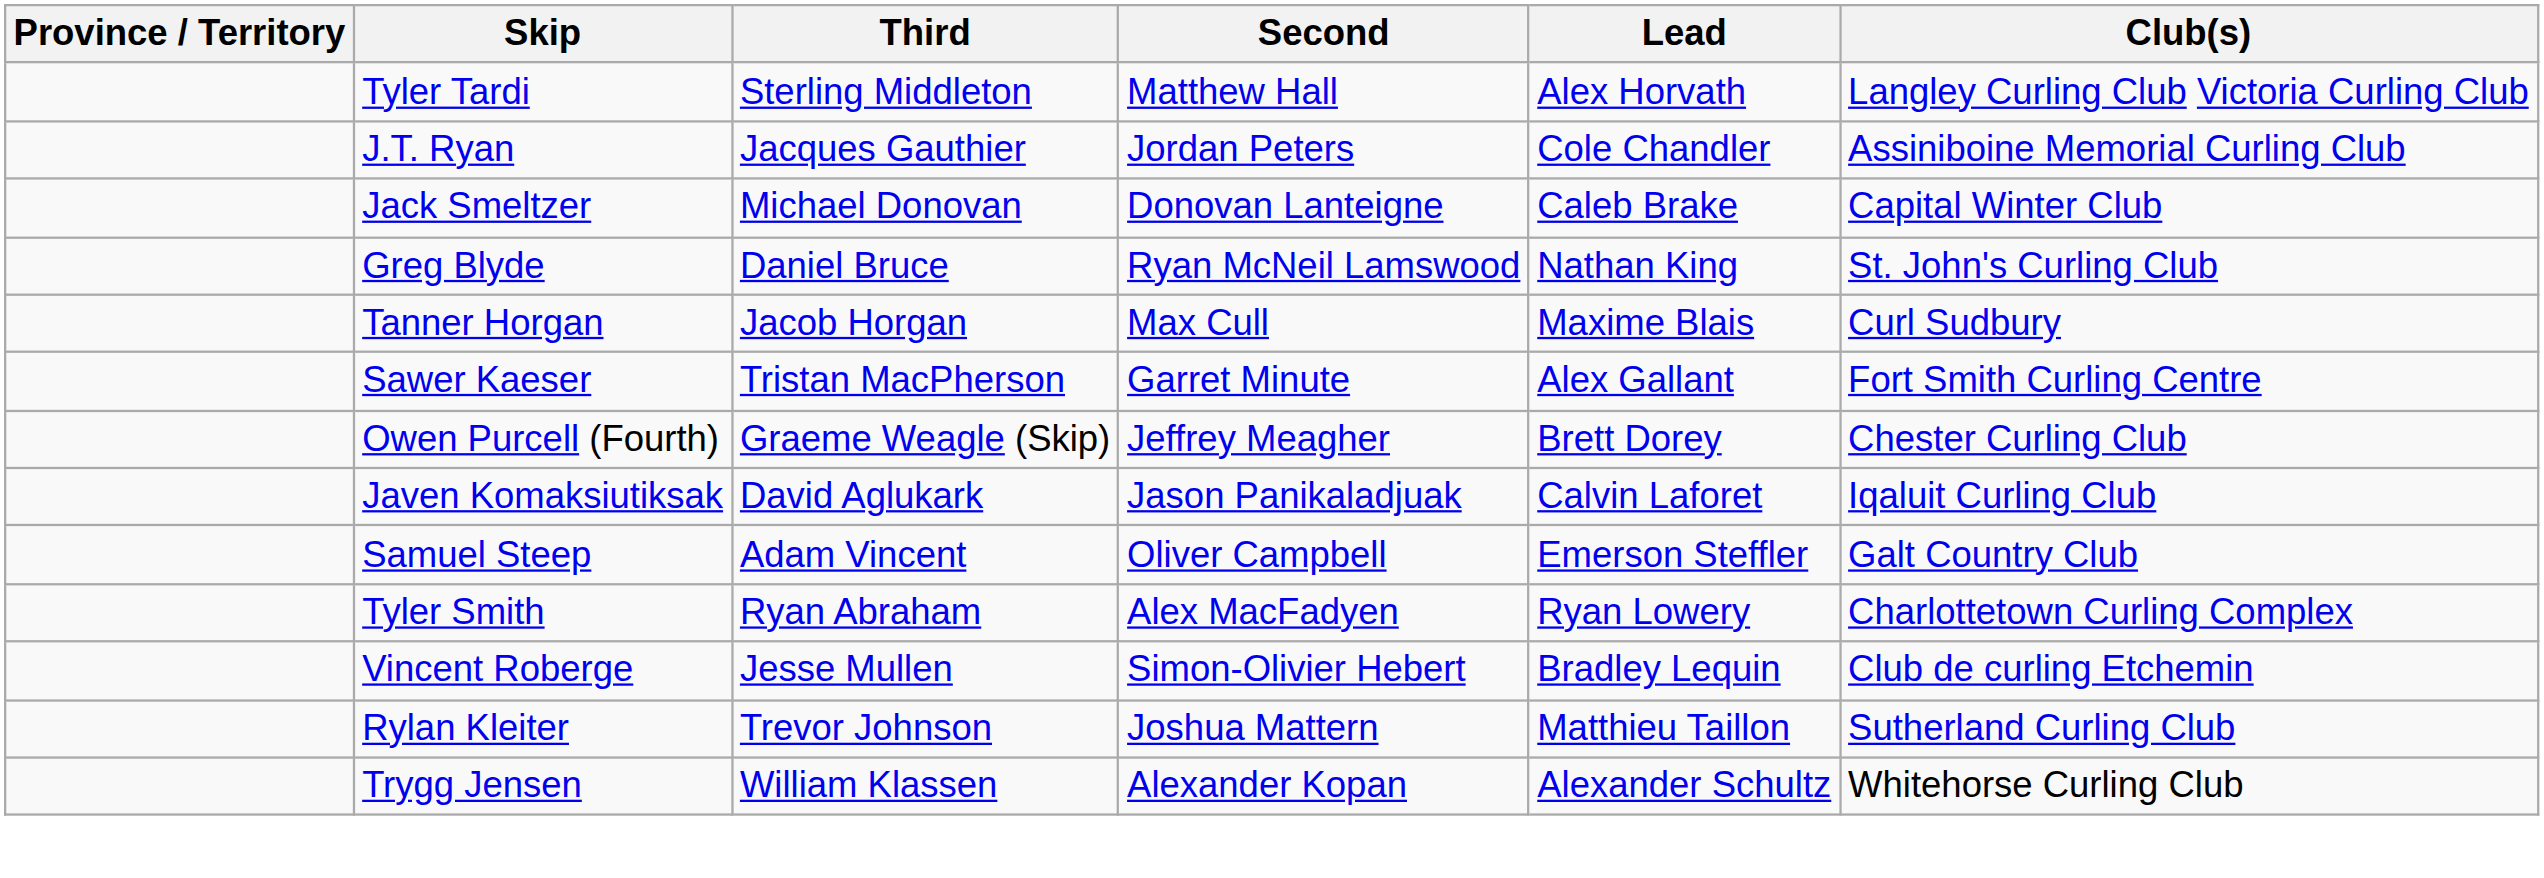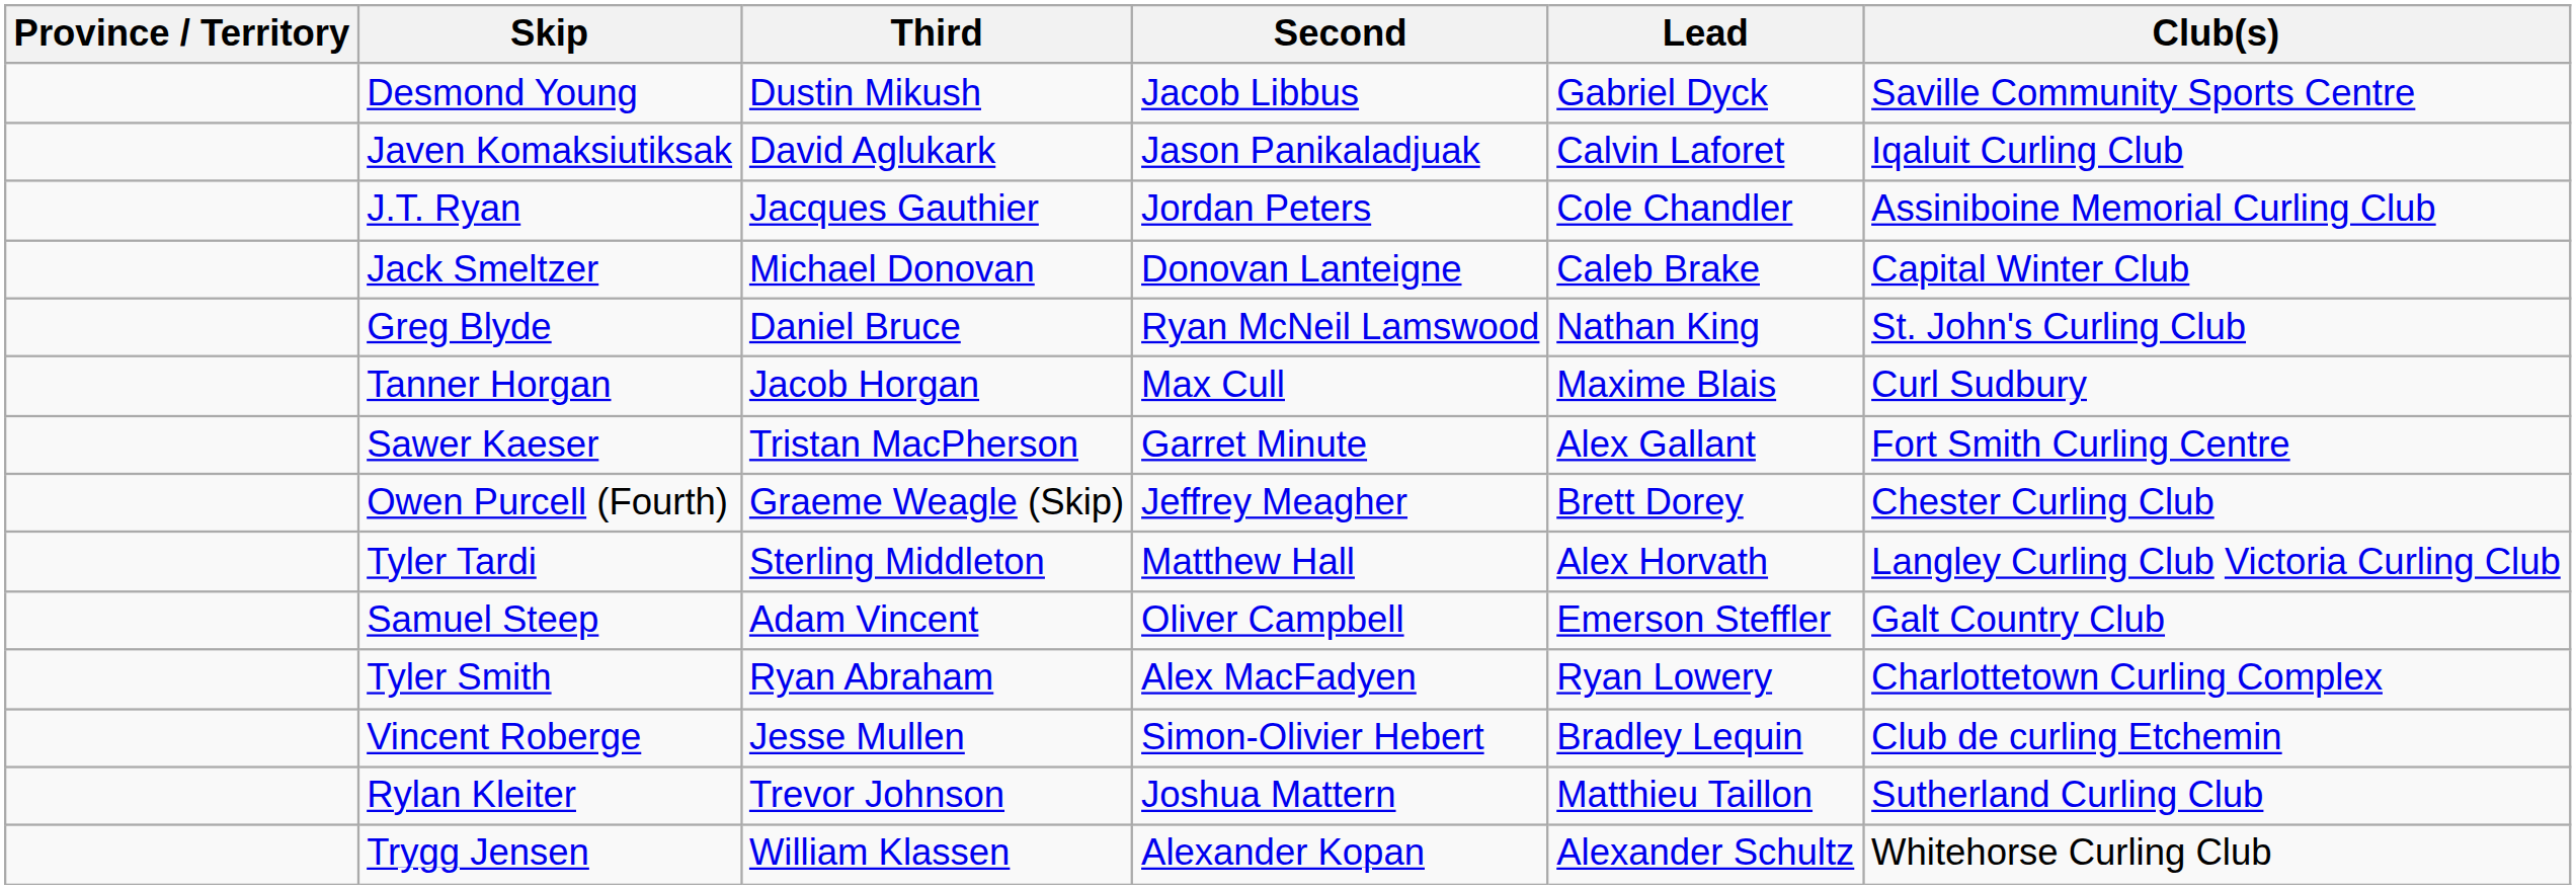+ row: Desmond Young | Dustin Mikush | Jacob Libbus | Gabriel Dyck | Saville Community Sports Centre
rows swapped: Tyler Tardi <-> Javen Komaksiutiksak
